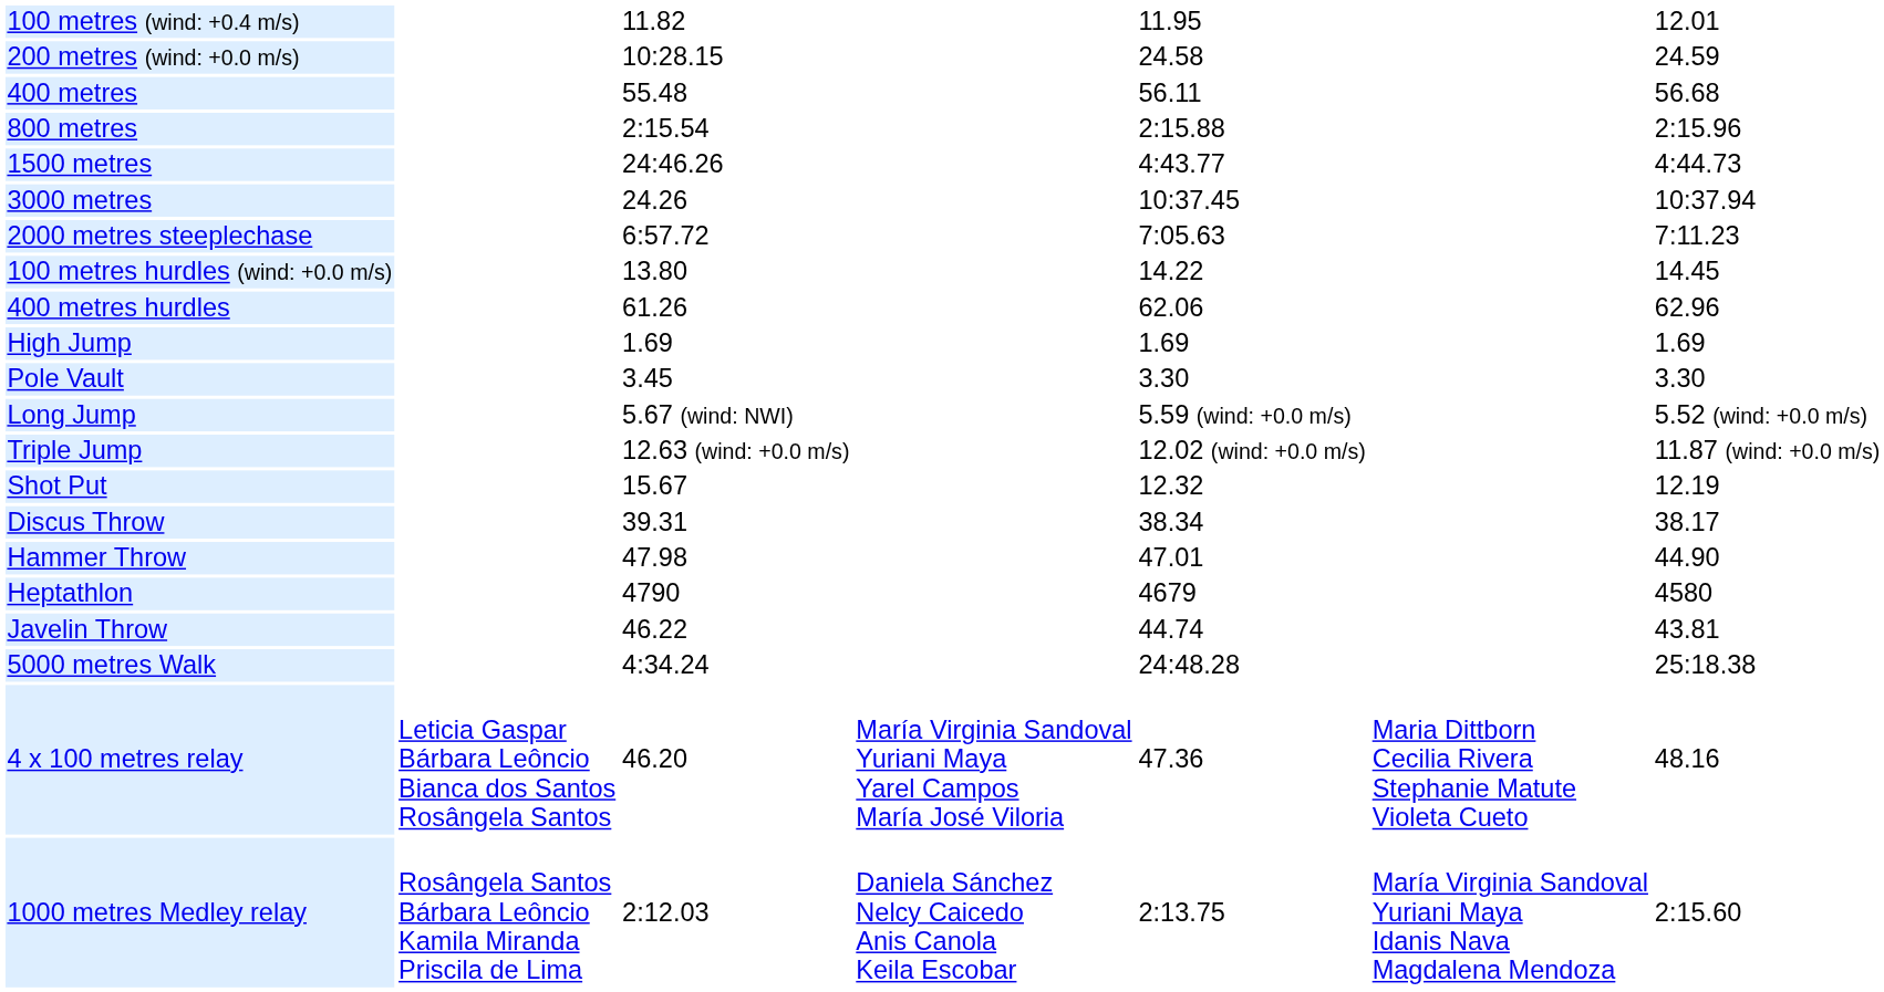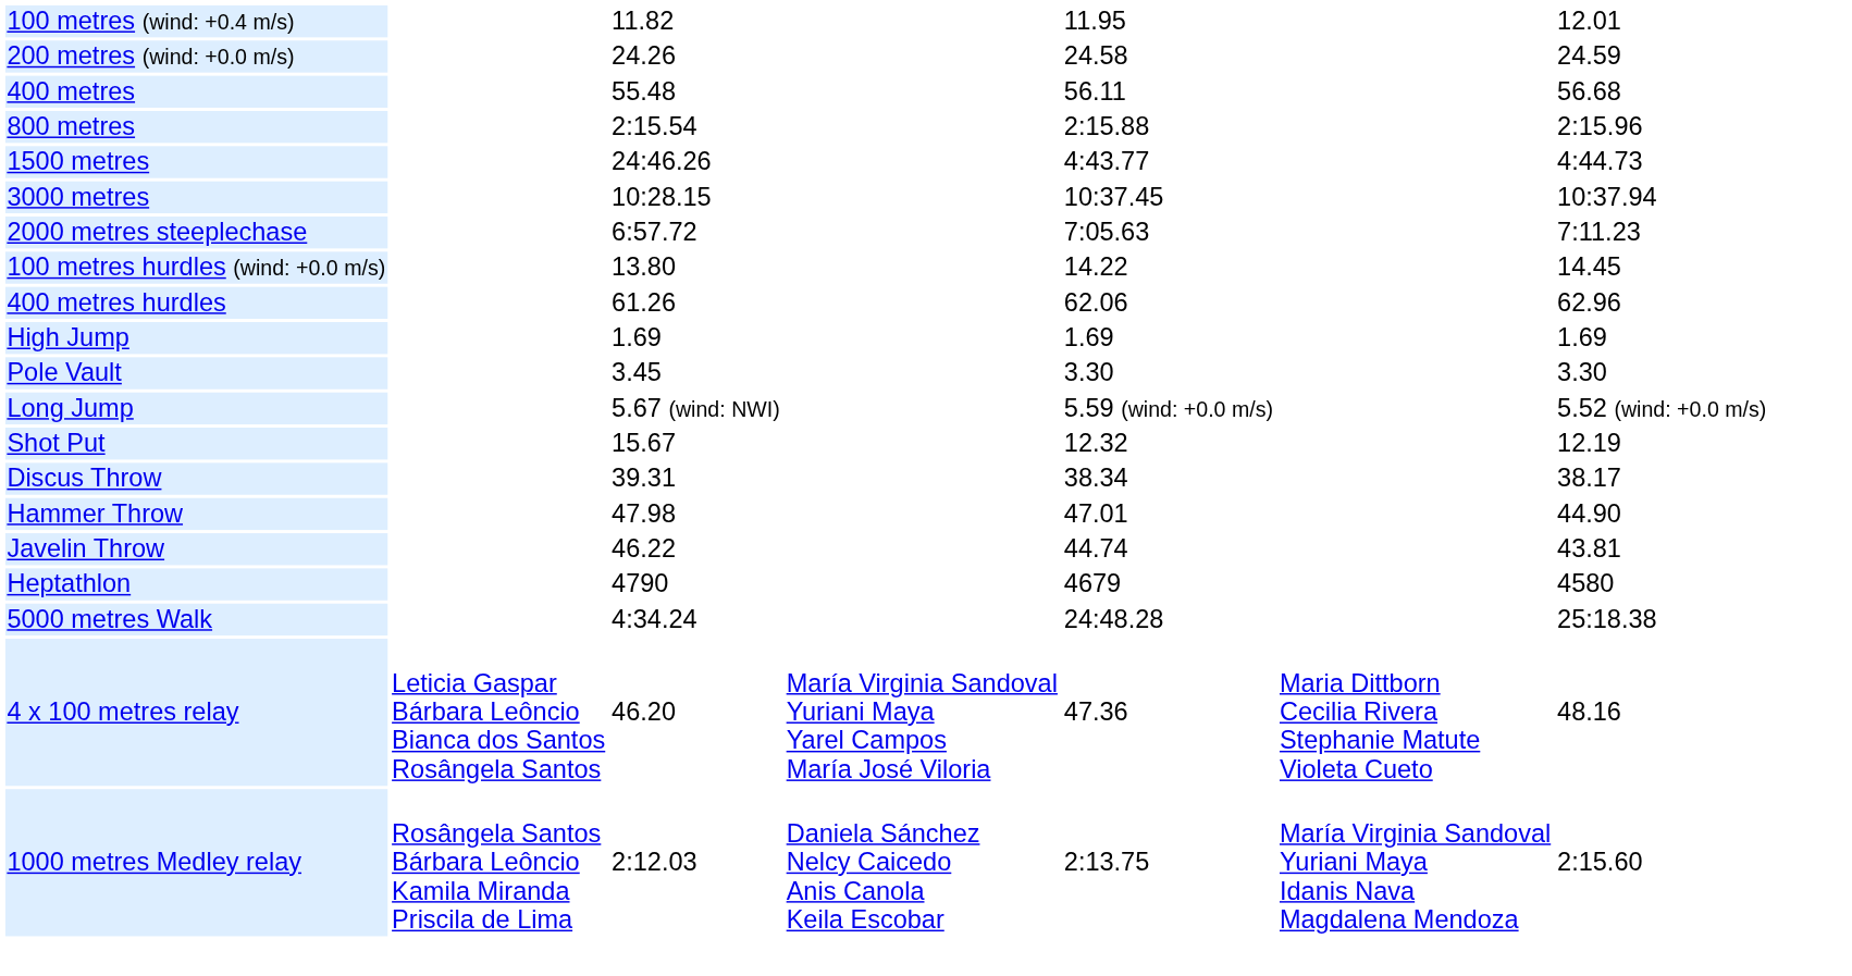200 metres (wind: +0.0 m/s) | column 3: 10:28.15 -> 24.26
3000 metres | column 3: 24.26 -> 10:28.15
- row: Triple Jump | 12.63 (wind: +0.0 m/s) | 12.02 (wind: +0.0 m/s) | 11.87 (wind: +0.0 m/s)
rows swapped: Javelin Throw <-> Heptathlon
